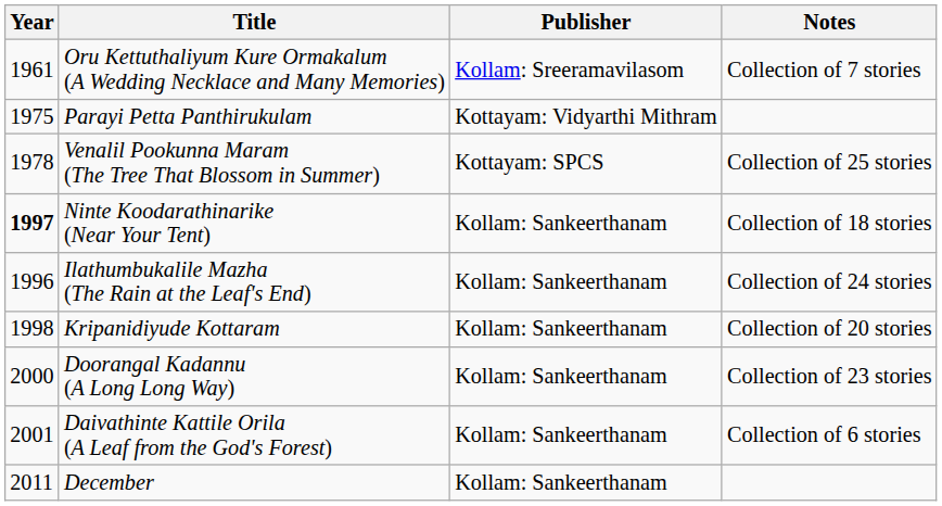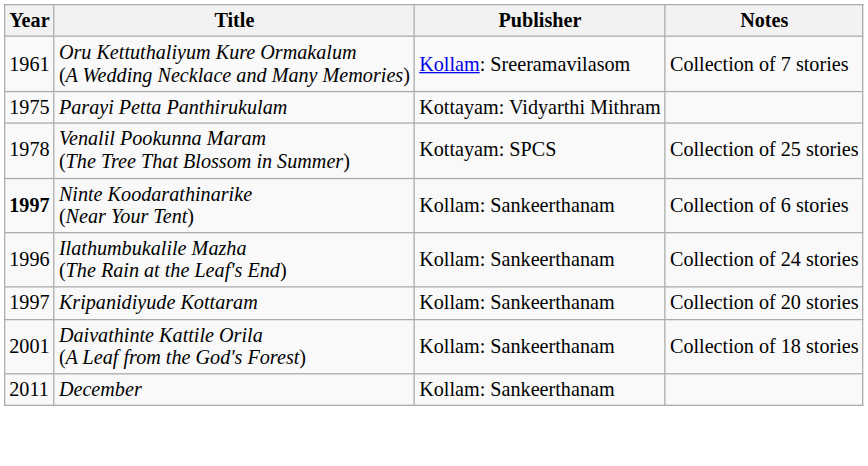Ninte Koodarathinarike (Near Your Tent) | Notes: Collection of 18 stories -> Collection of 6 stories
Kripanidiyude Kottaram | Year: 1998 -> 1997
- row: 2000 | Doorangal Kadannu (A Long Long Way) | Kollam: Sankeerthanam | Collection of 23 stories
Daivathinte Kattile Orila (A Leaf from the God's Forest) | Notes: Collection of 6 stories -> Collection of 18 stories
